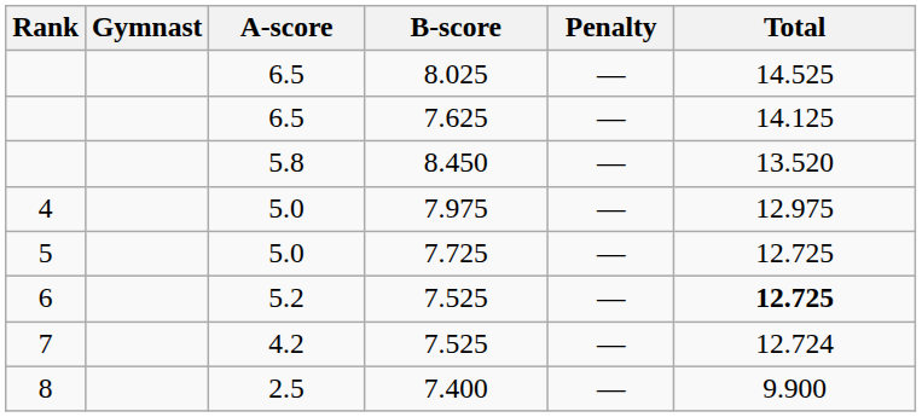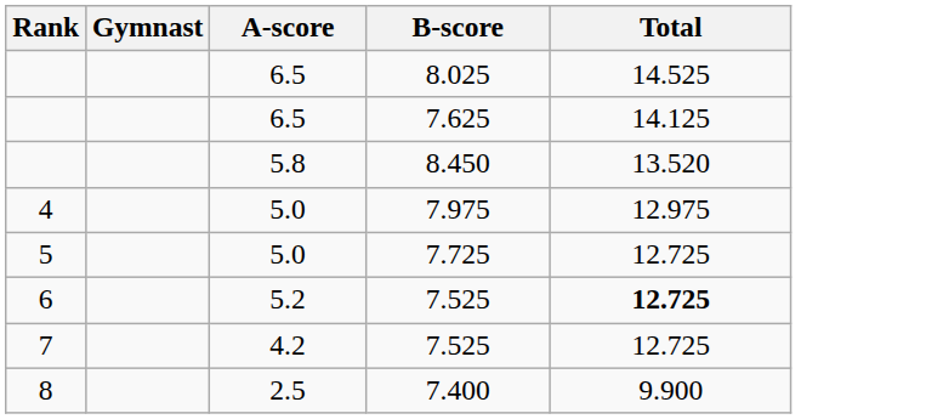- column: Penalty | — | — | — | — | — | — | — | —
7 / 7.525 | Total: 12.724 -> 12.725
